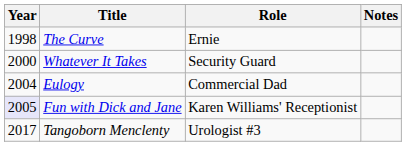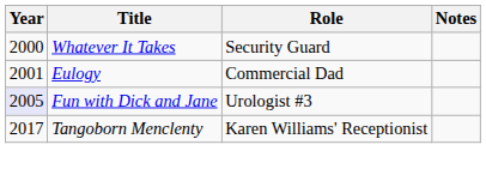- row: 1998 | The Curve | Ernie
Eulogy | Year: 2004 -> 2001
Fun with Dick and Jane | Role: Karen Williams' Receptionist -> Urologist #3
Tangoborn Menclenty | Role: Urologist #3 -> Karen Williams' Receptionist
